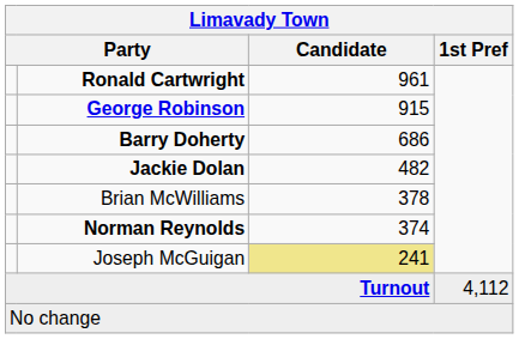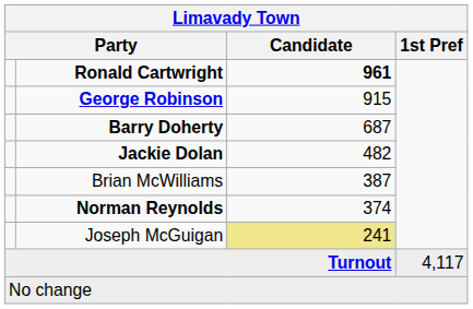Ronald Cartwright | Candidate: normal -> bold
Barry Doherty | Candidate: 686 -> 687
Brian McWilliams | Candidate: 378 -> 387
Turnout | 1st Pref: 4,112 -> 4,117
